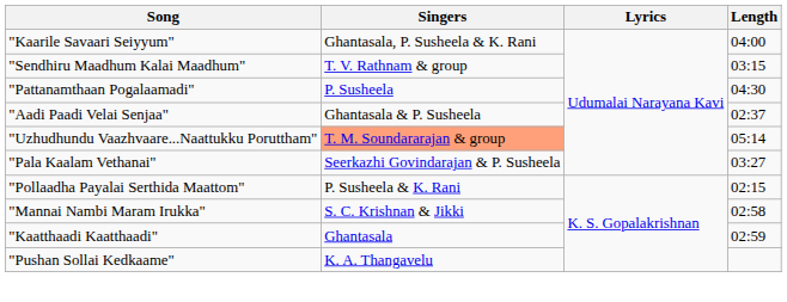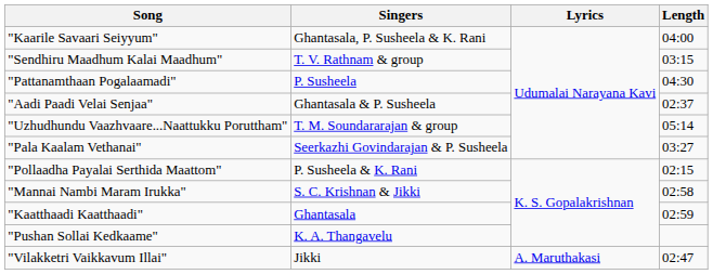"Uzhudhundu Vaazhvaare...Naattukku Poruttham" | Singers: lightsalmon background -> no background
+ row: "Vilakketri Vaikkavum Illai" | Jikki | A. Maruthakasi | 02:47
